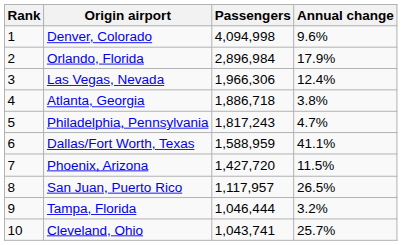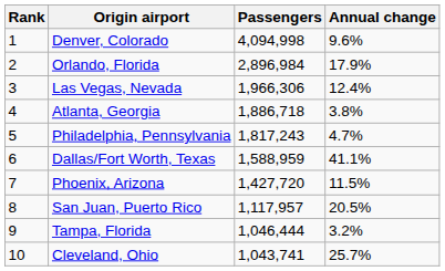San Juan, Puerto Rico | Annual change: 26.5% -> 20.5%
